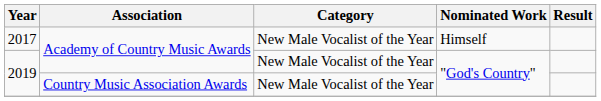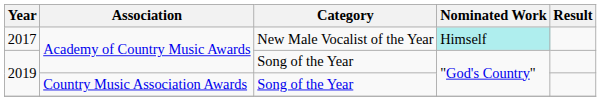2017 | Nominated Work: no background -> paleturquoise background
2019 / Academy of Country Music Awards | Category: New Male Vocalist of the Year -> Song of the Year
2019 / Country Music Association Awards | Category: New Male Vocalist of the Year -> Song of the Year
